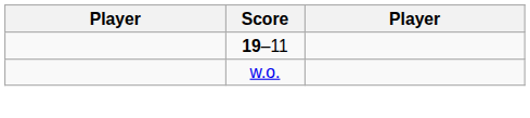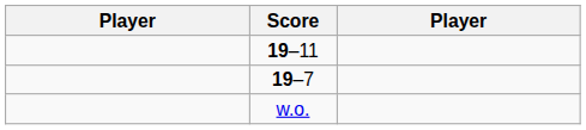+ row: 19–7
